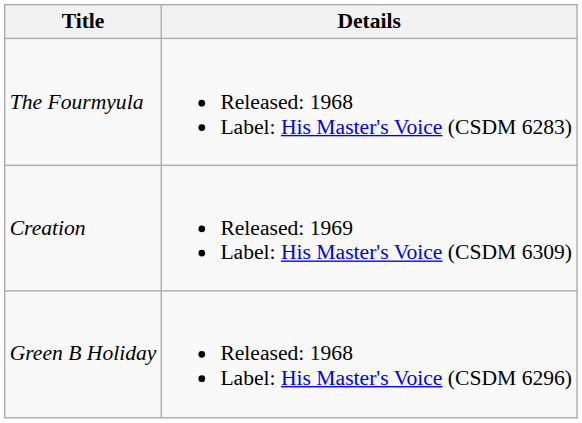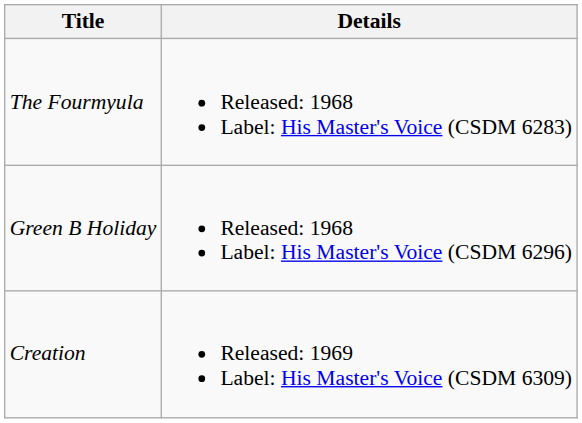rows swapped: Green B Holiday <-> Creation
